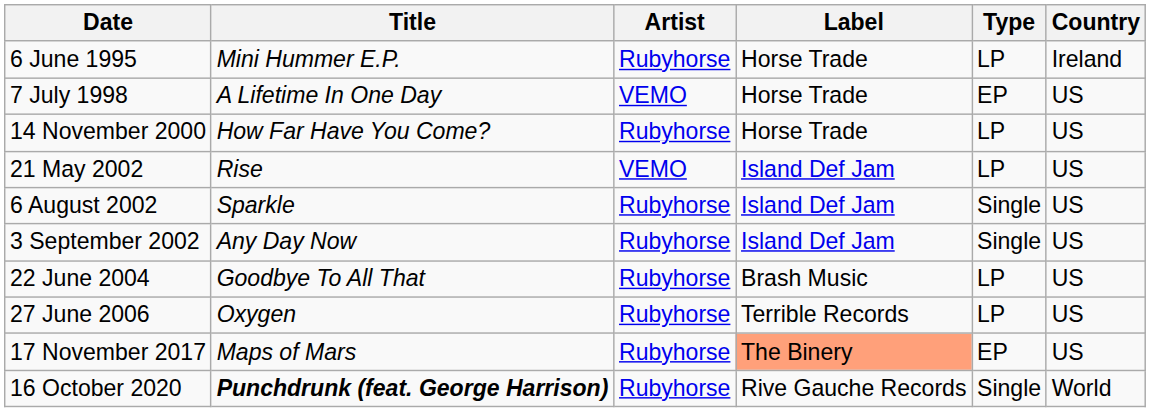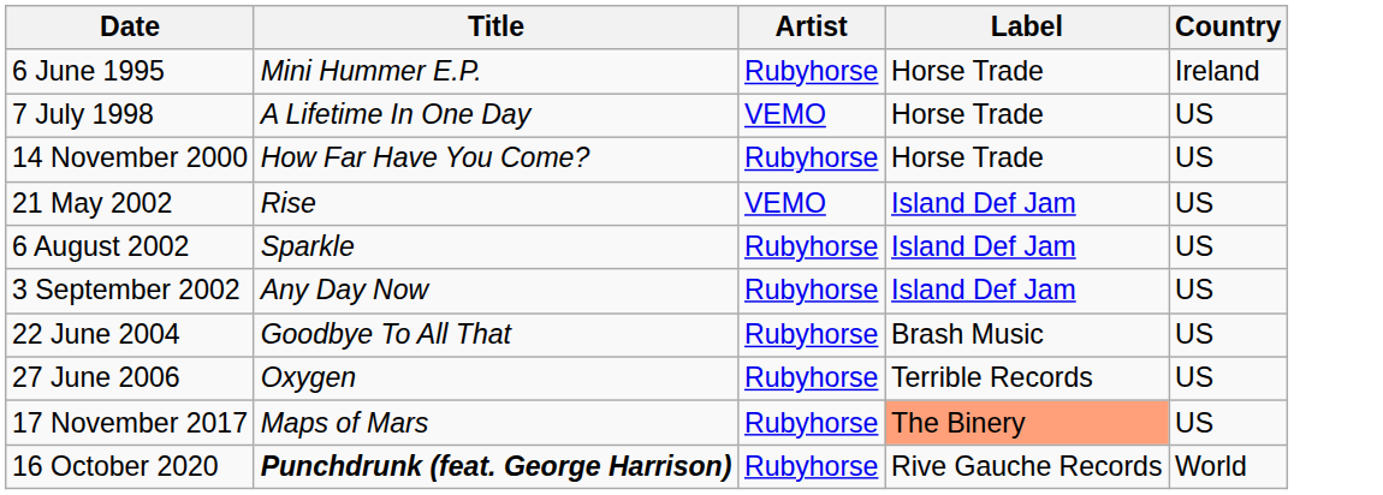- column: Type | LP | EP | LP | LP | Single | Single | LP | LP | EP | Single
